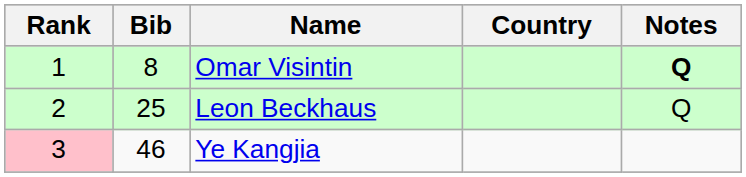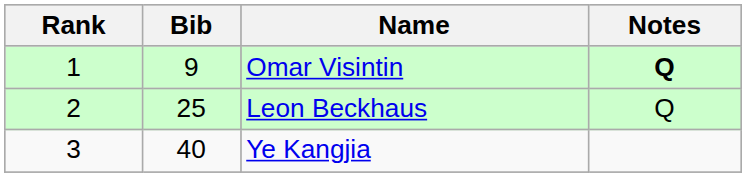- column: Country
Omar Visintin | Bib: 8 -> 9
Ye Kangjia | Rank: pink background -> no background
Ye Kangjia | Bib: 46 -> 40
